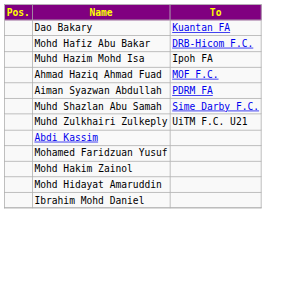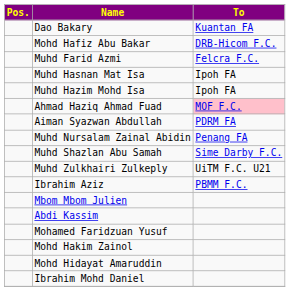+ row: Muhd Farid Azmi | Felcra F.C.
+ row: Muhd Hasnan Mat Isa | Ipoh FA
Ahmad Haziq Ahmad Fuad | To: no background -> pink background
+ row: Muhd Nursalam Zainal Abidin | Penang FA
+ row: Ibrahim Aziz | PBMM F.C.
+ row: Mbom Mbom Julien
